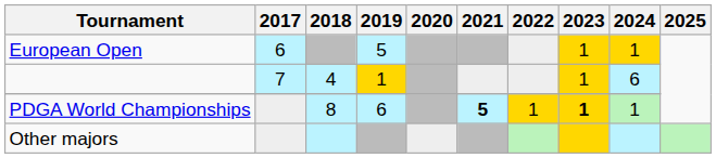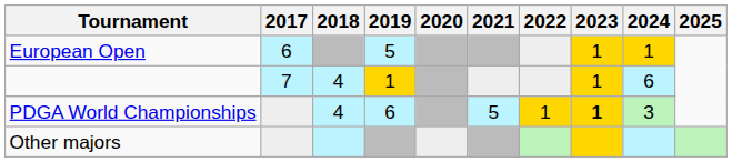PDGA World Championships | 2018: 8 -> 4
PDGA World Championships | 2021: bold -> normal
PDGA World Championships | 2024: 1 -> 3
